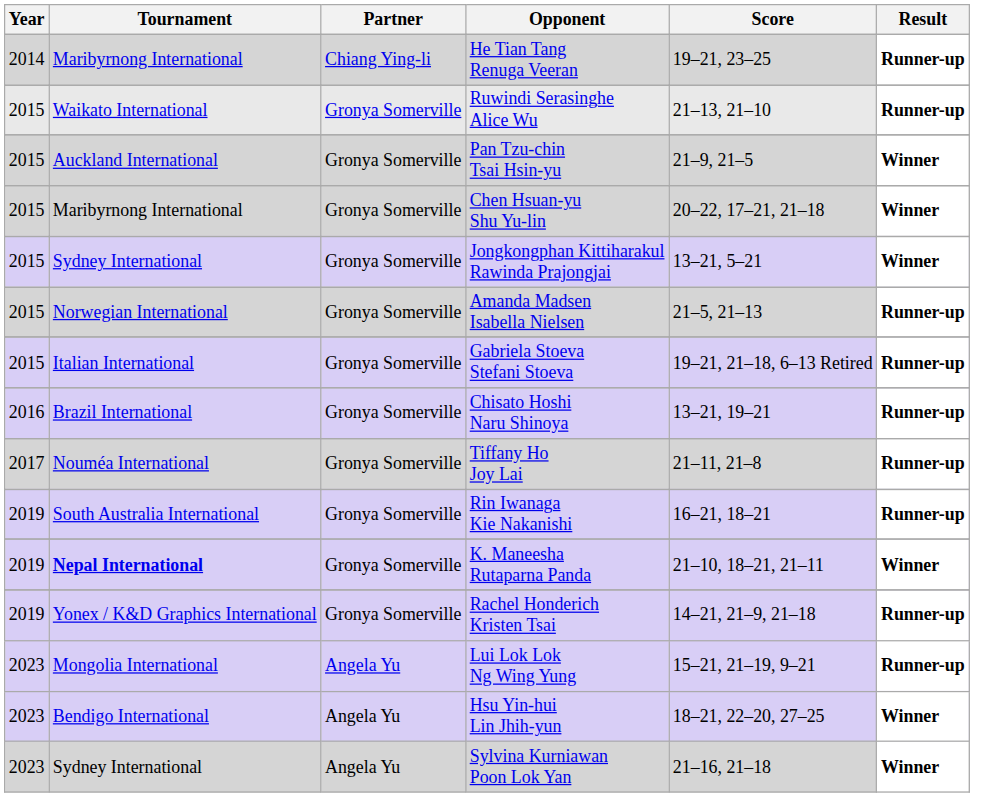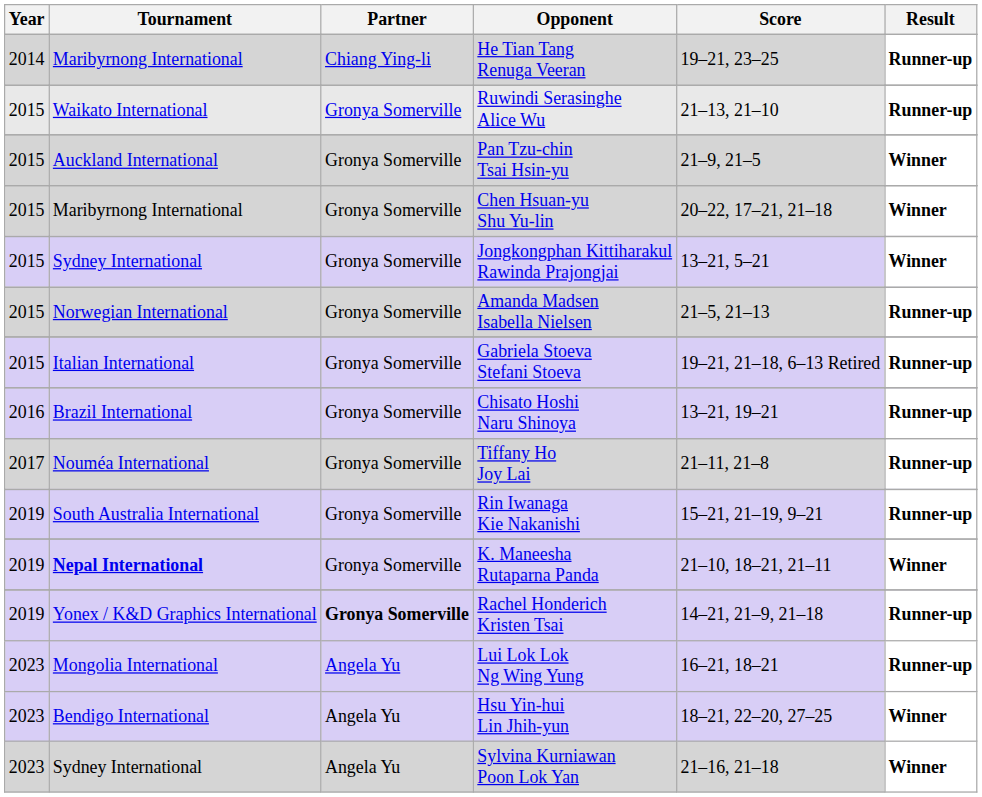Rin Iwanaga Kie Nakanishi | Score: 16–21, 18–21 -> 15–21, 21–19, 9–21
Rachel Honderich Kristen Tsai | Partner: normal -> bold
Lui Lok Lok Ng Wing Yung | Score: 15–21, 21–19, 9–21 -> 16–21, 18–21
